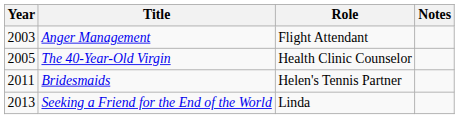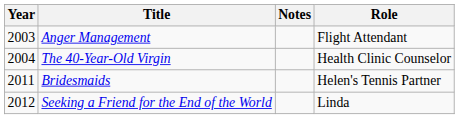columns swapped: Role <-> Notes
The 40-Year-Old Virgin | Year: 2005 -> 2004
Seeking a Friend for the End of the World | Year: 2013 -> 2012
